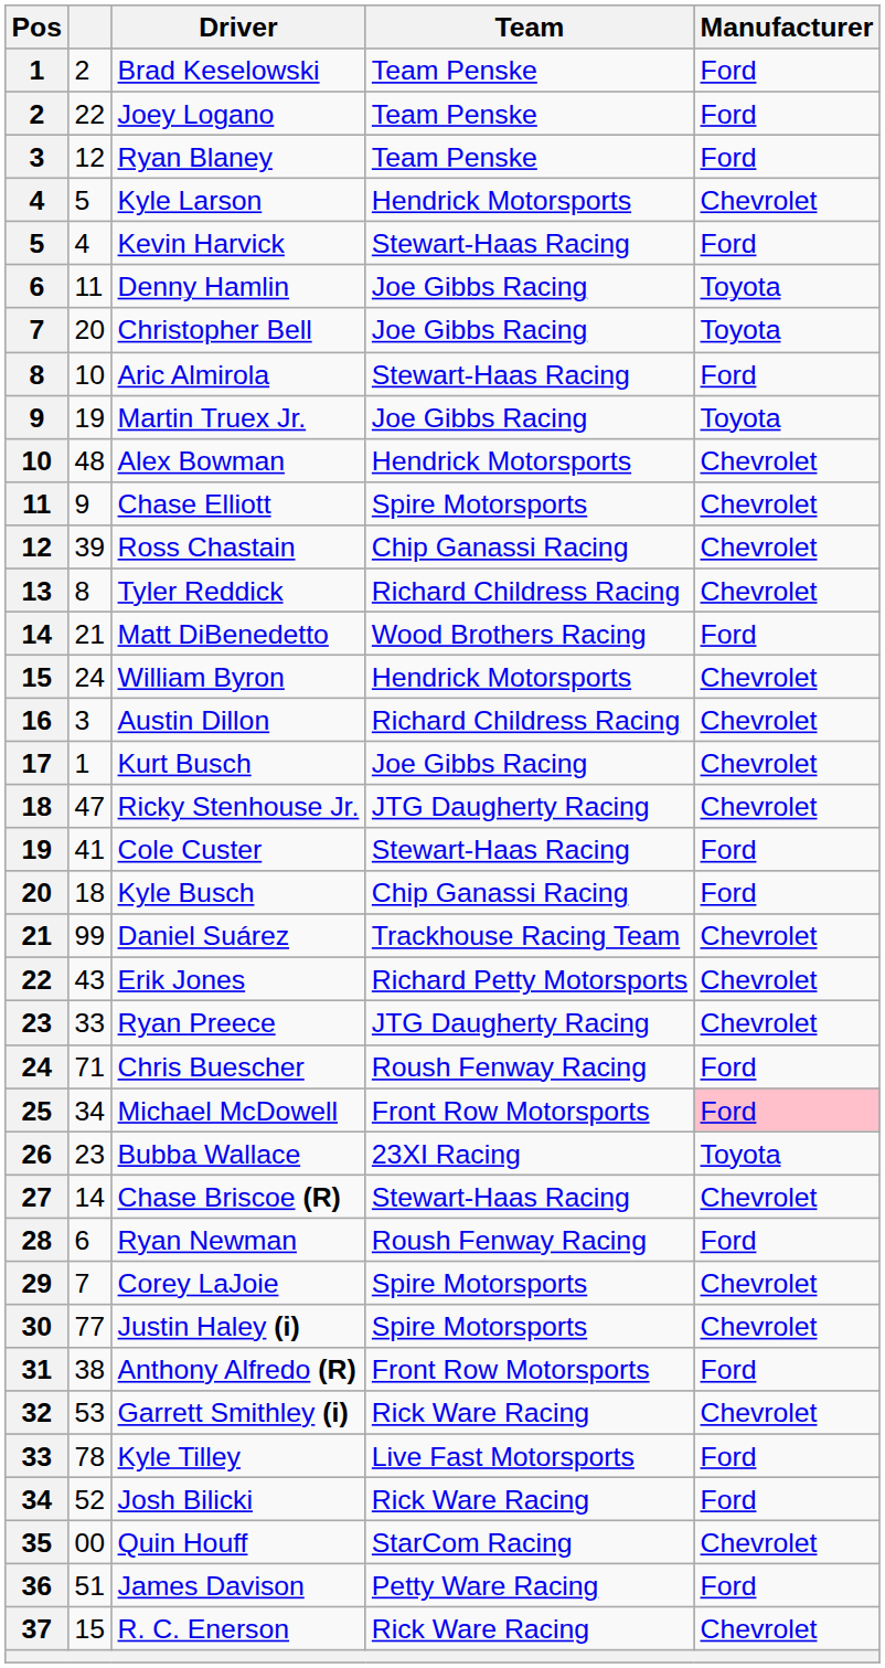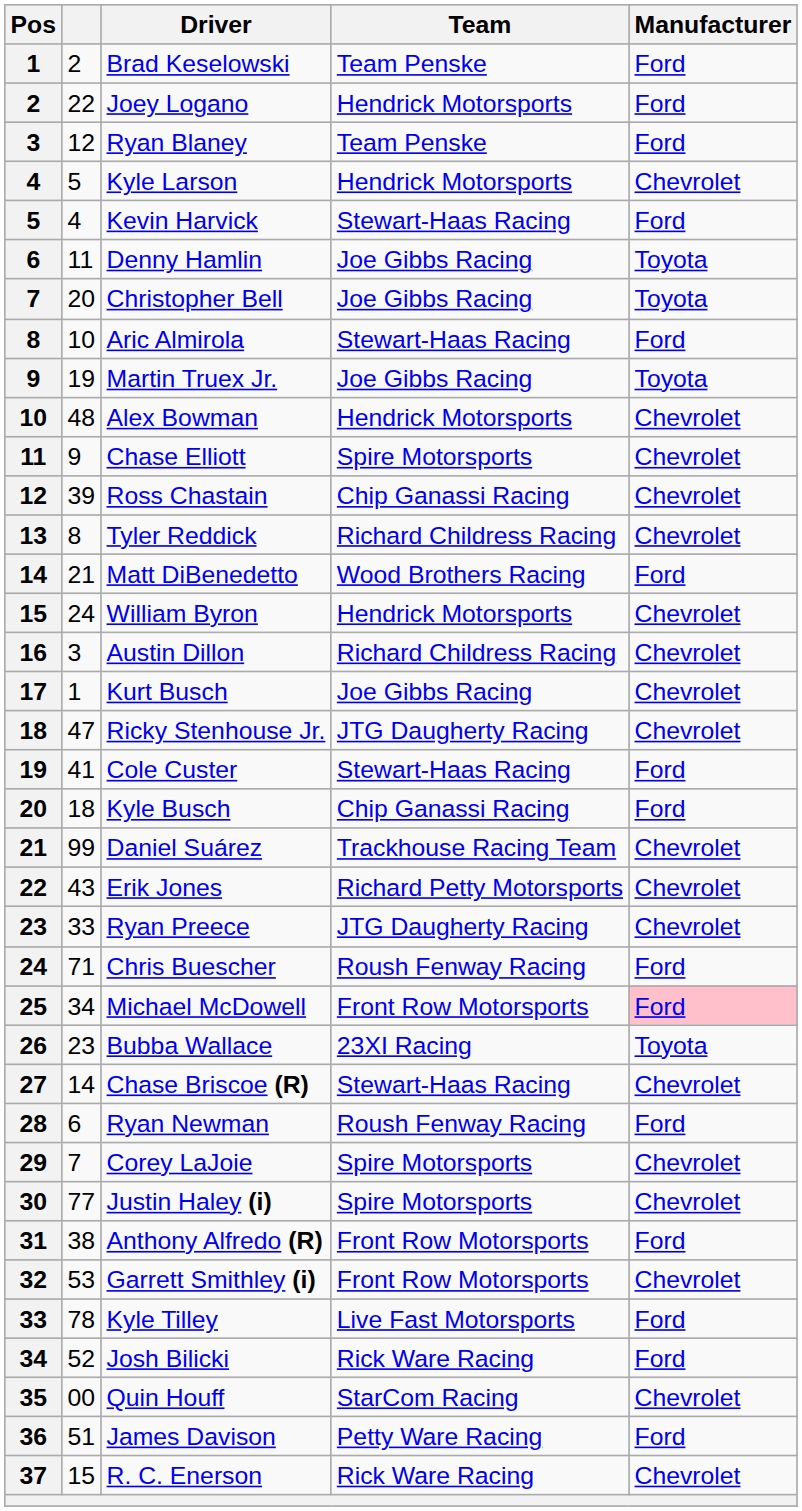Joey Logano | Team: Team Penske -> Hendrick Motorsports
Garrett Smithley (i) | Team: Rick Ware Racing -> Front Row Motorsports
